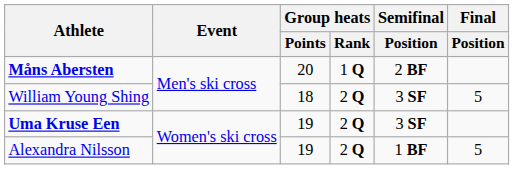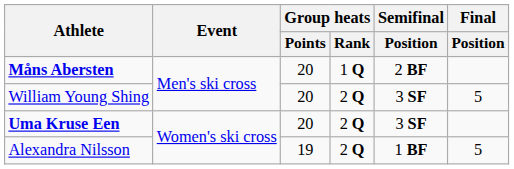William Young Shing | Group heats / Points: 18 -> 20
Uma Kruse Een | Group heats / Points: 19 -> 20
